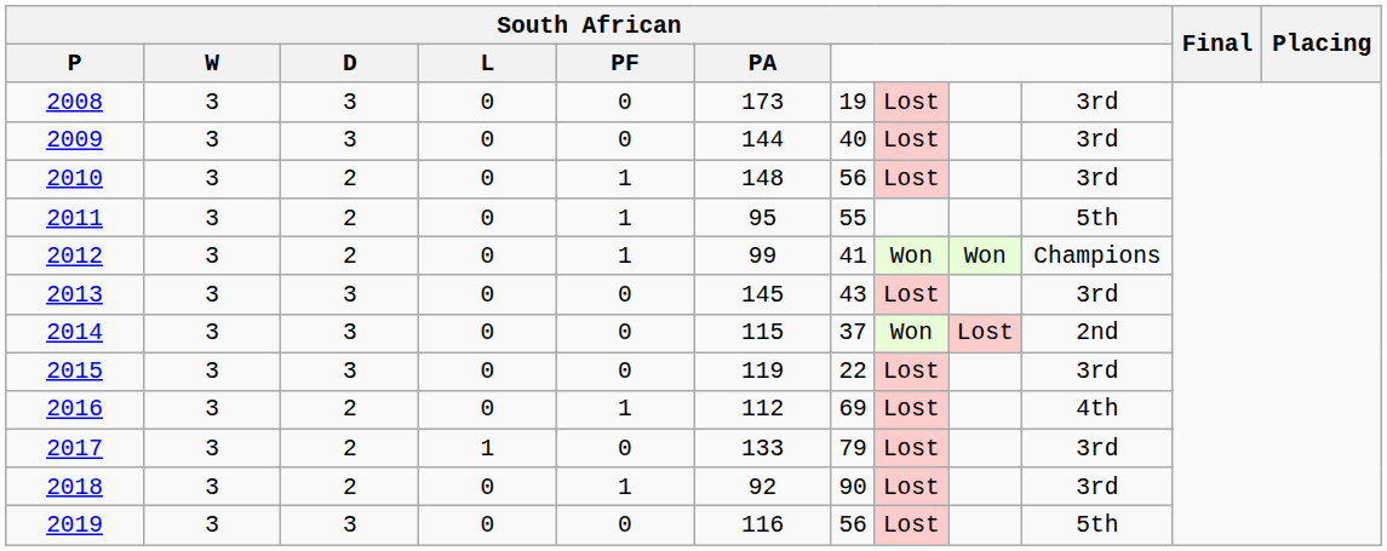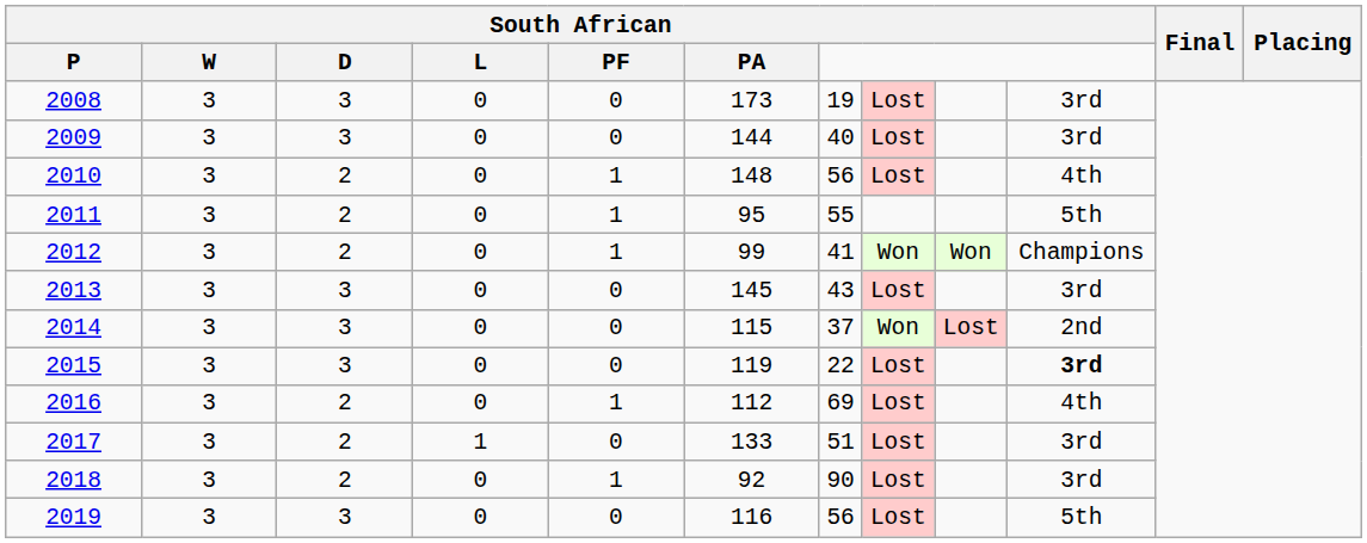2010 | column 10: 3rd -> 4th
2015 | column 10: normal -> bold
2017 | column 7: 79 -> 51
